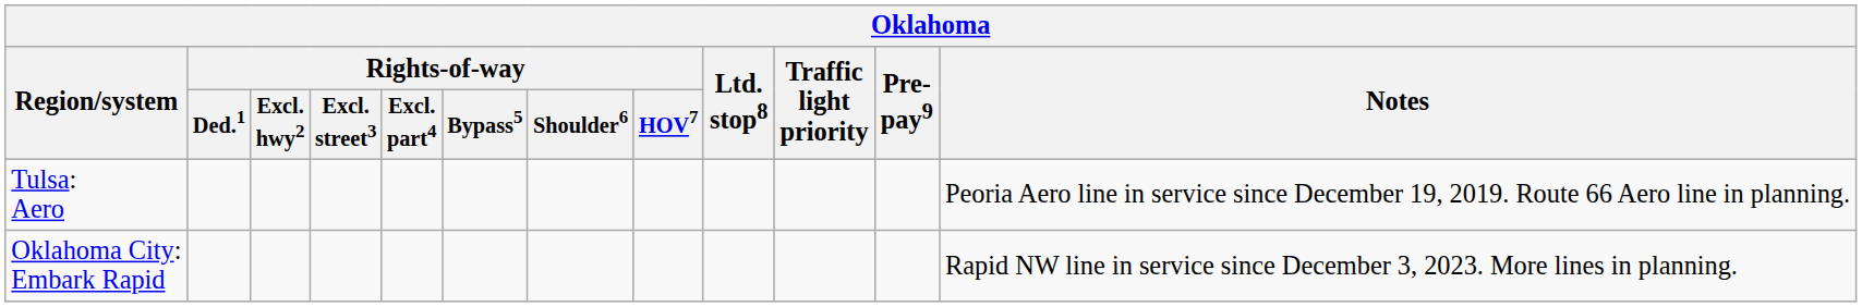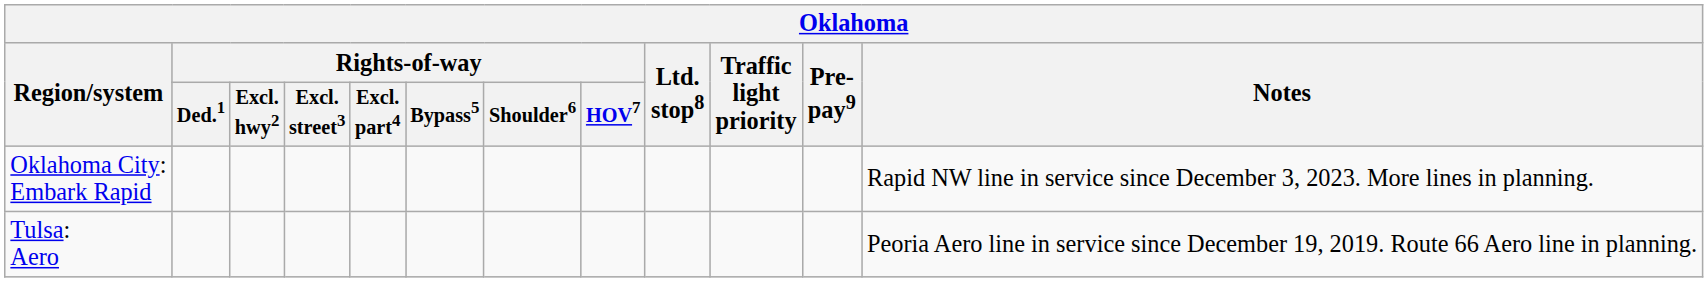rows swapped: Oklahoma City: Embark Rapid <-> Tulsa: Aero
